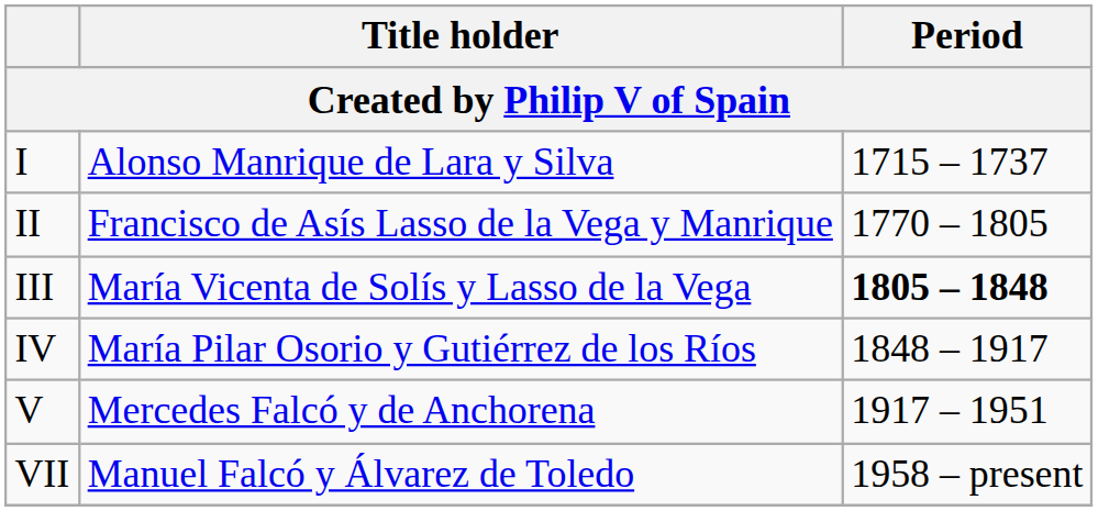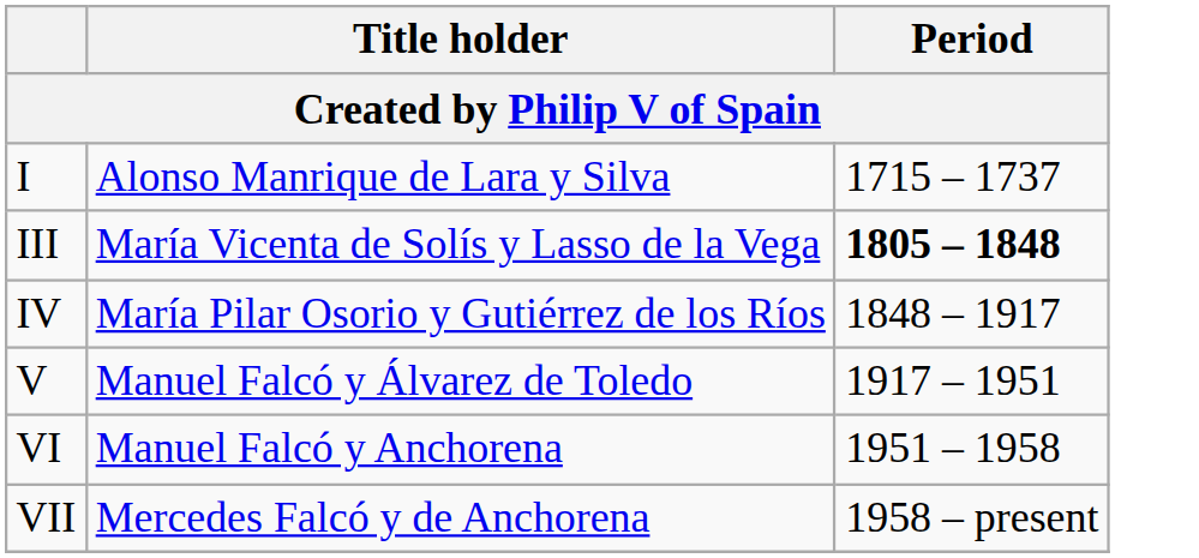- row: II | Francisco de Asís Lasso de la Vega y Manrique | 1770 – 1805
V | Title holder: Mercedes Falcó y de Anchorena -> Manuel Falcó y Álvarez de Toledo
+ row: VI | Manuel Falcó y Anchorena | 1951 – 1958
VII | Title holder: Manuel Falcó y Álvarez de Toledo -> Mercedes Falcó y de Anchorena
